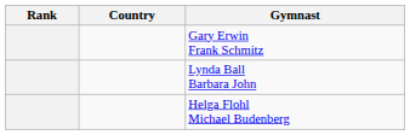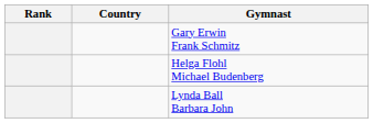rows swapped: Helga Flohl Michael Budenberg <-> Lynda Ball Barbara John
